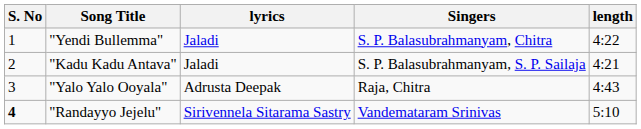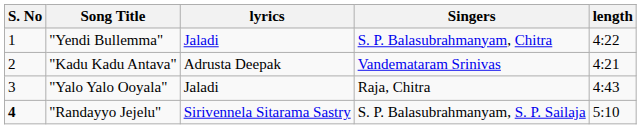"Kadu Kadu Antava" | lyrics: Jaladi -> Adrusta Deepak
"Kadu Kadu Antava" | Singers: S. P. Balasubrahmanyam, S. P. Sailaja -> Vandemataram Srinivas
"Yalo Yalo Ooyala" | lyrics: Adrusta Deepak -> Jaladi
"Randayyo Jejelu" | Singers: Vandemataram Srinivas -> S. P. Balasubrahmanyam, S. P. Sailaja
